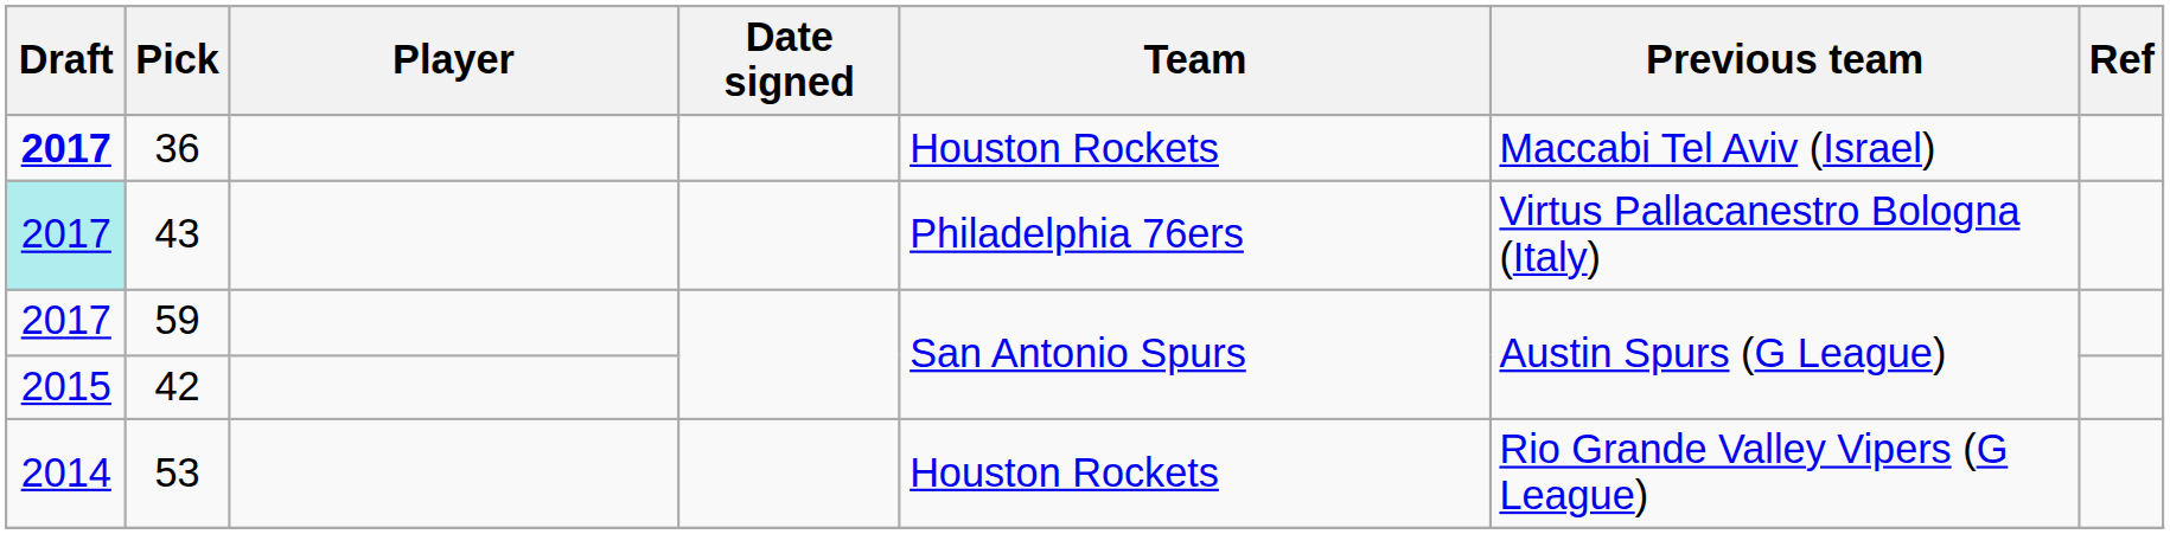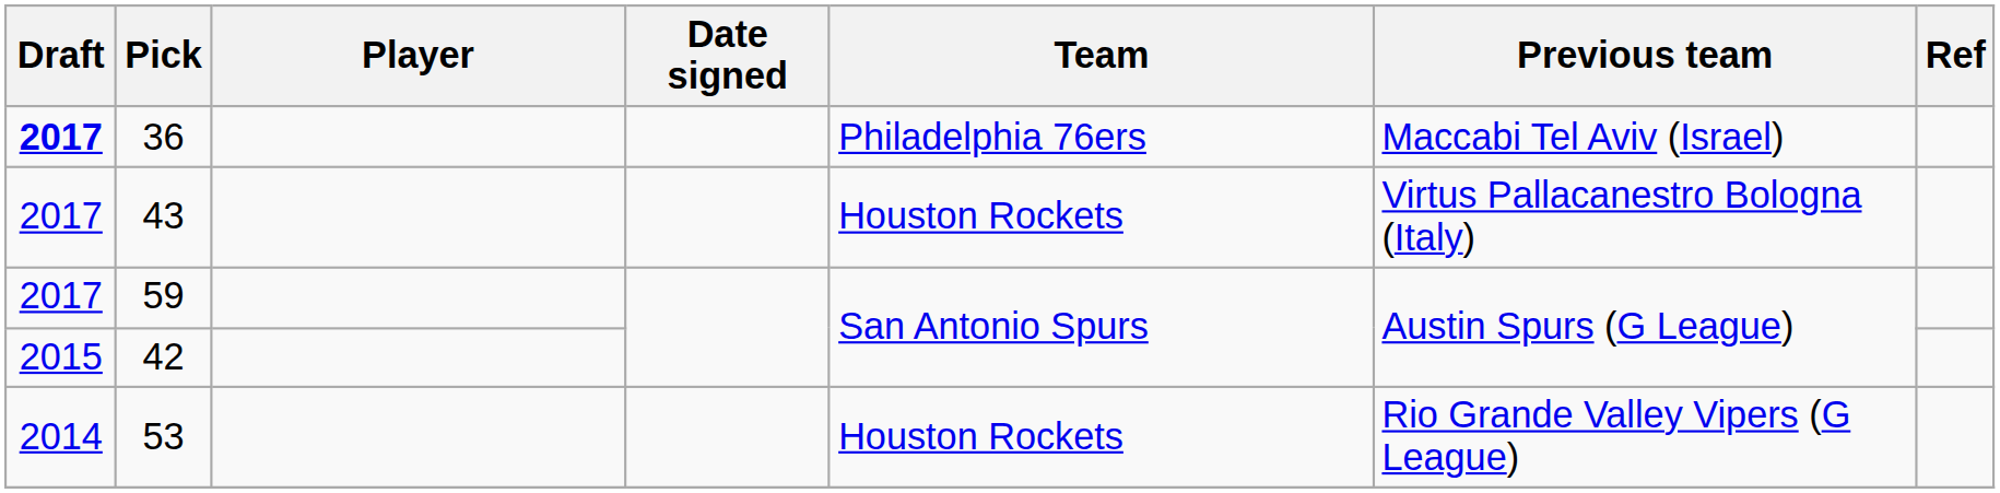36 | Team: Houston Rockets -> Philadelphia 76ers
43 | Draft: paleturquoise background -> no background
43 | Team: Philadelphia 76ers -> Houston Rockets
